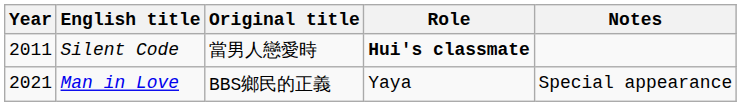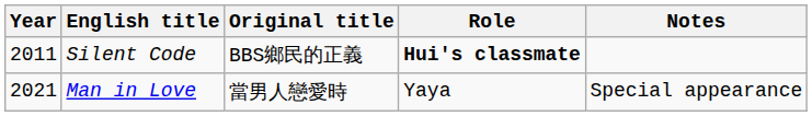Silent Code | Original title: 當男人戀愛時 -> BBS鄉民的正義
Man in Love | Original title: BBS鄉民的正義 -> 當男人戀愛時
